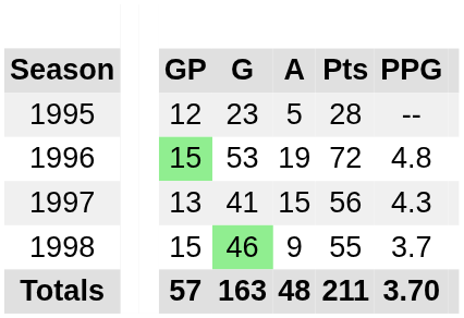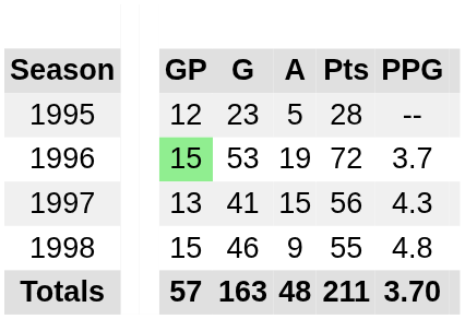1996 | PPG: 4.8 -> 3.7
1998 | G: lightgreen background -> no background
1998 | PPG: 3.7 -> 4.8
